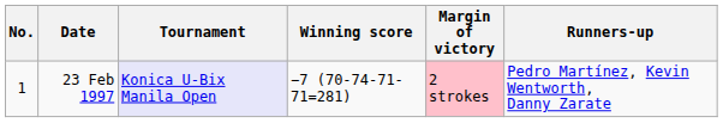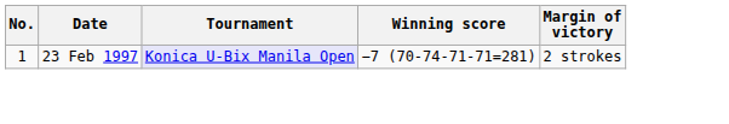- column: Runners-up | Pedro Martínez, Kevin Wentworth, Danny Zarate
23 Feb 1997 | Margin of victory: pink background -> no background
